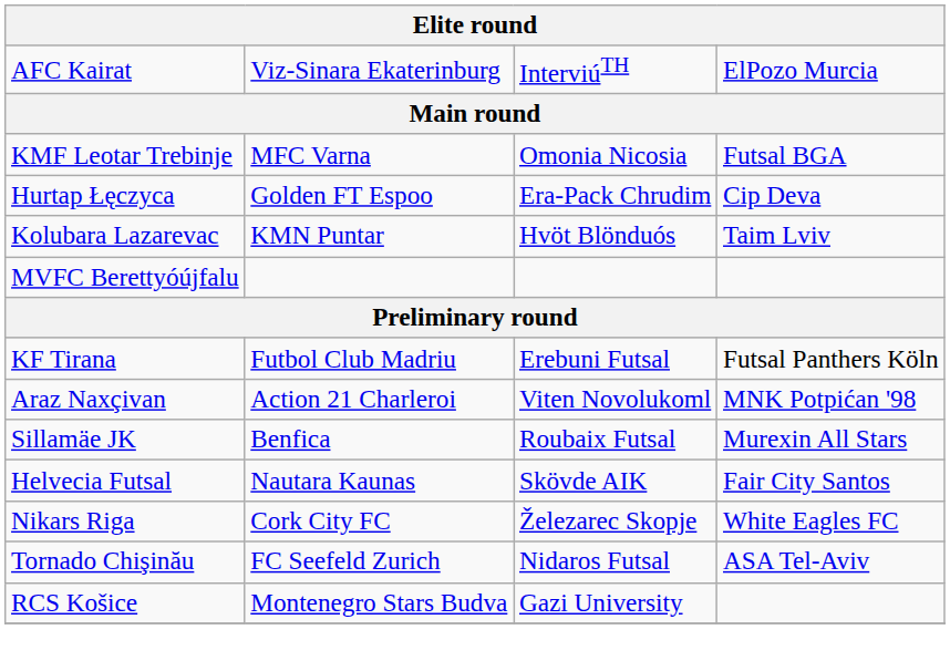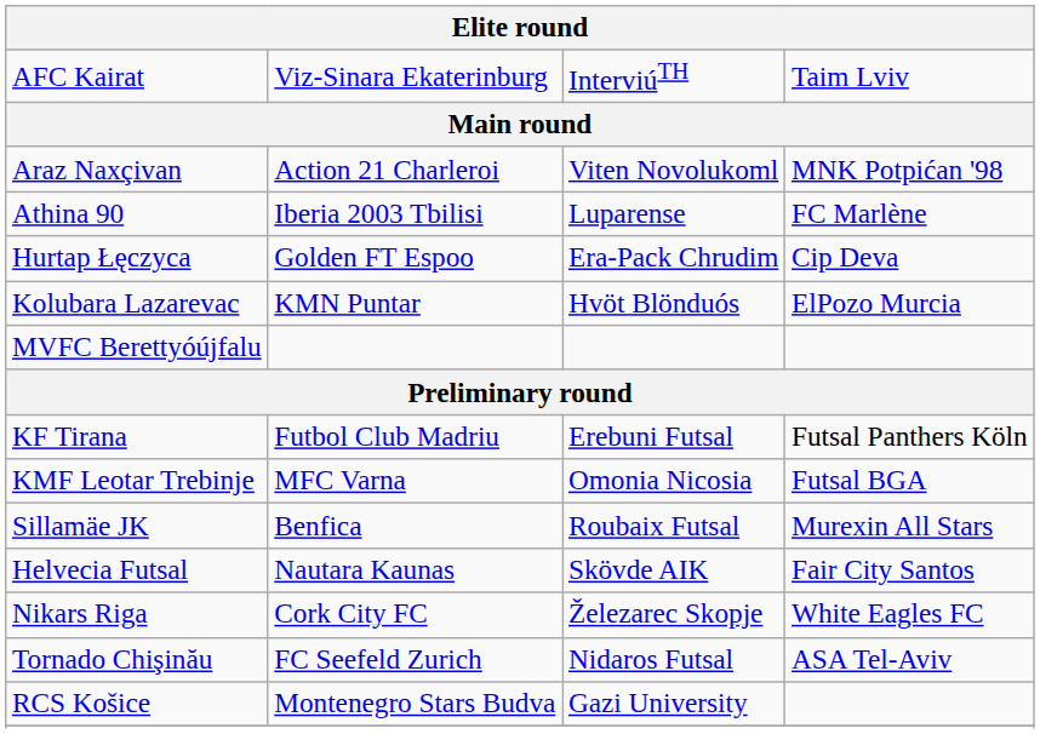AFC Kairat | column 4: ElPozo Murcia -> Taim Lviv
rows swapped: Araz Naxçivan <-> KMF Leotar Trebinje
+ row: Athina 90 | Iberia 2003 Tbilisi | Luparense | FC Marlène
Kolubara Lazarevac | column 4: Taim Lviv -> ElPozo Murcia
